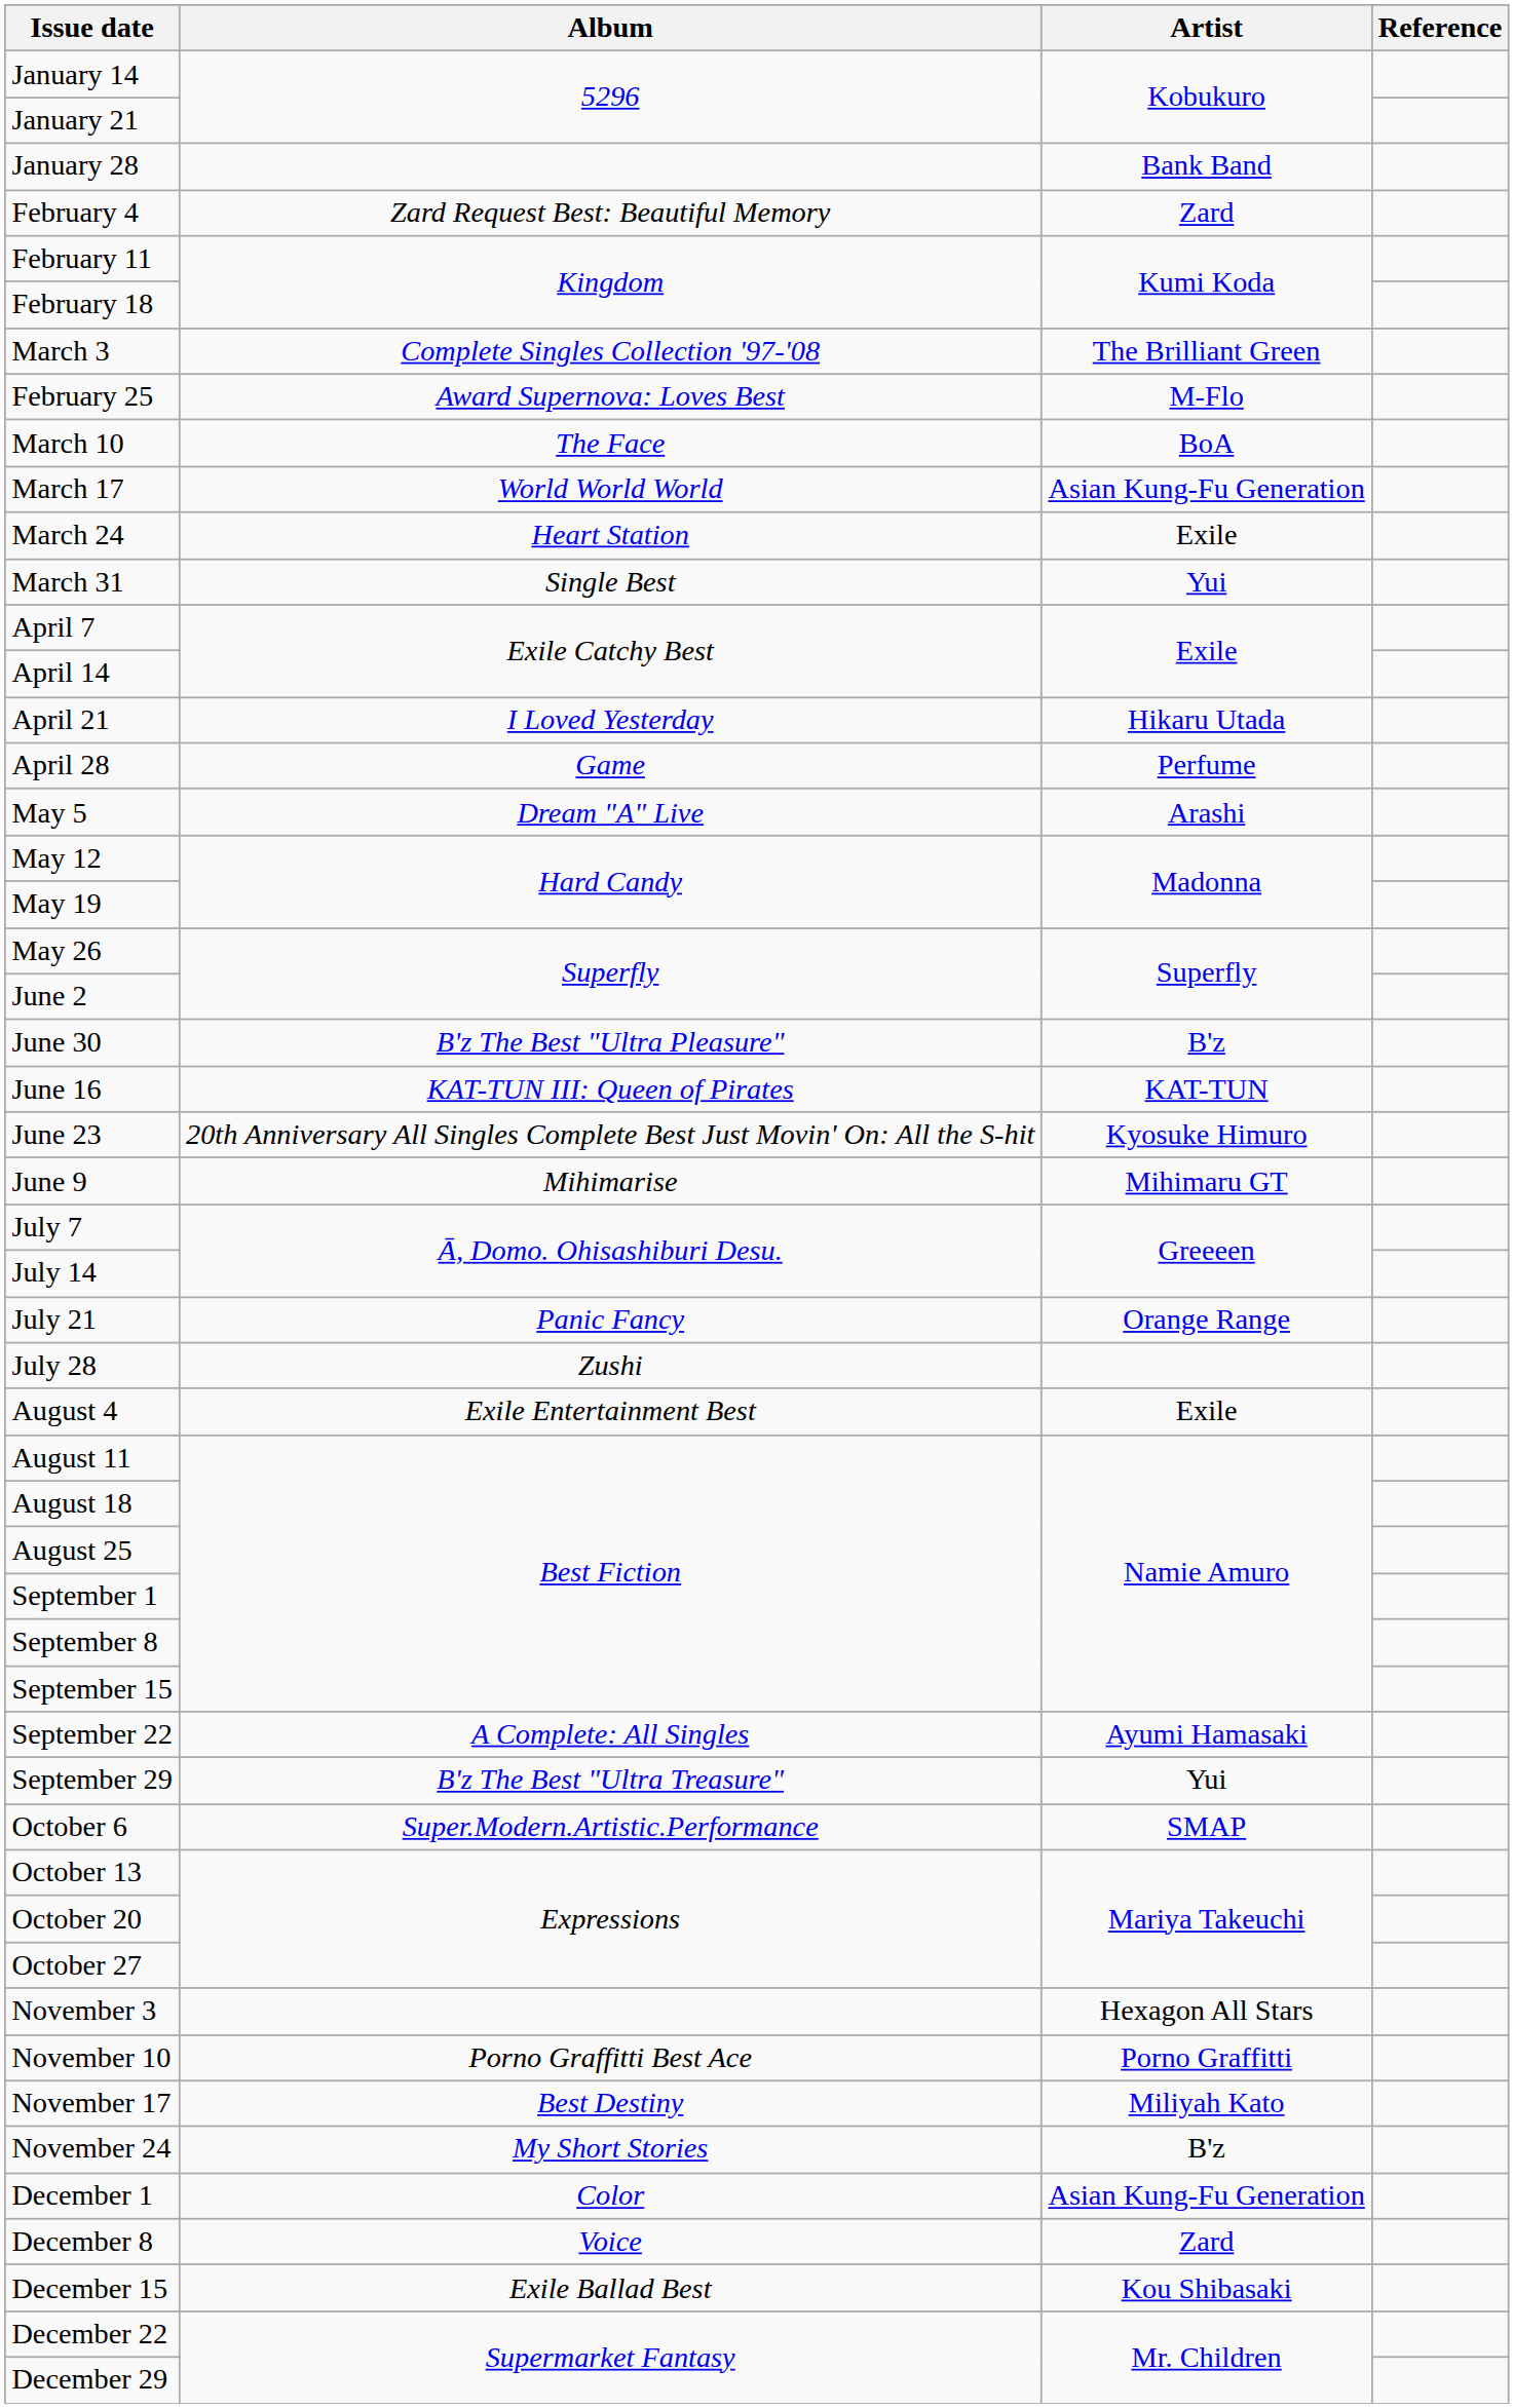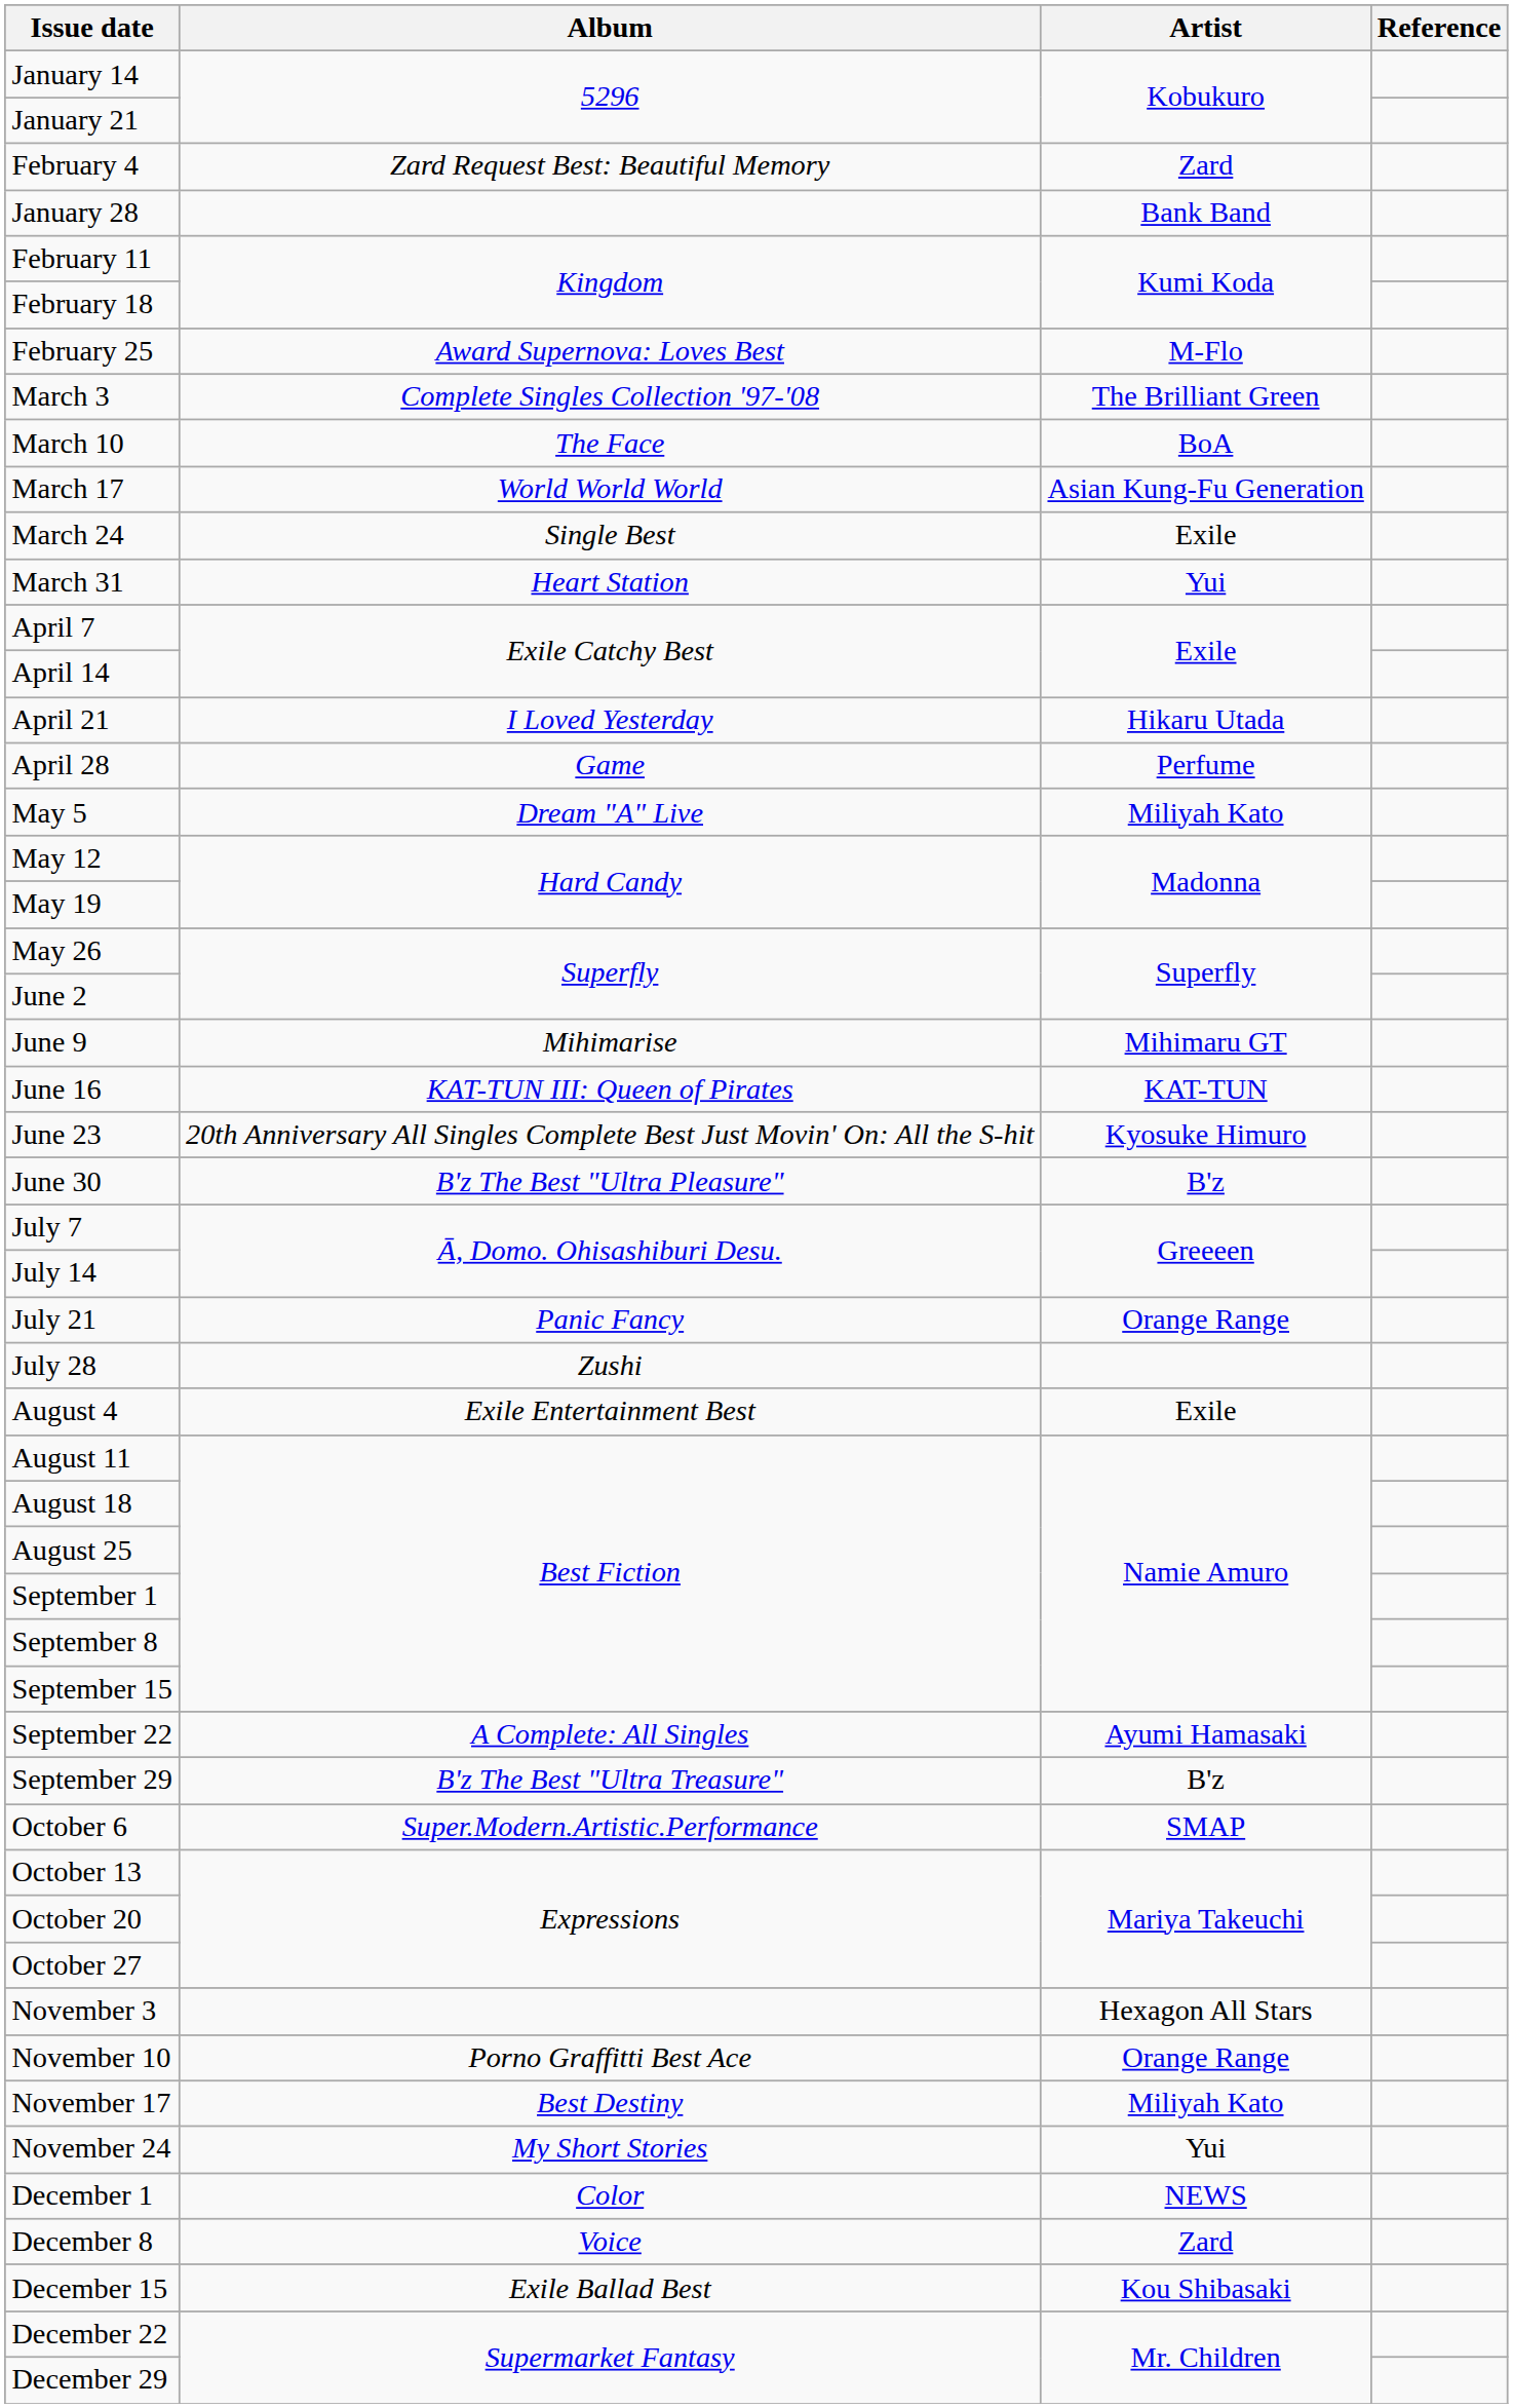rows swapped: January 28 <-> February 4
rows swapped: February 25 <-> March 3
March 24 | Album: Heart Station -> Single Best
March 31 | Album: Single Best -> Heart Station
May 5 | Artist: Arashi -> Miliyah Kato
rows swapped: June 9 <-> June 30
September 29 | Artist: Yui -> B'z
November 10 | Artist: Porno Graffitti -> Orange Range
November 24 | Artist: B'z -> Yui
December 1 | Artist: Asian Kung-Fu Generation -> NEWS
